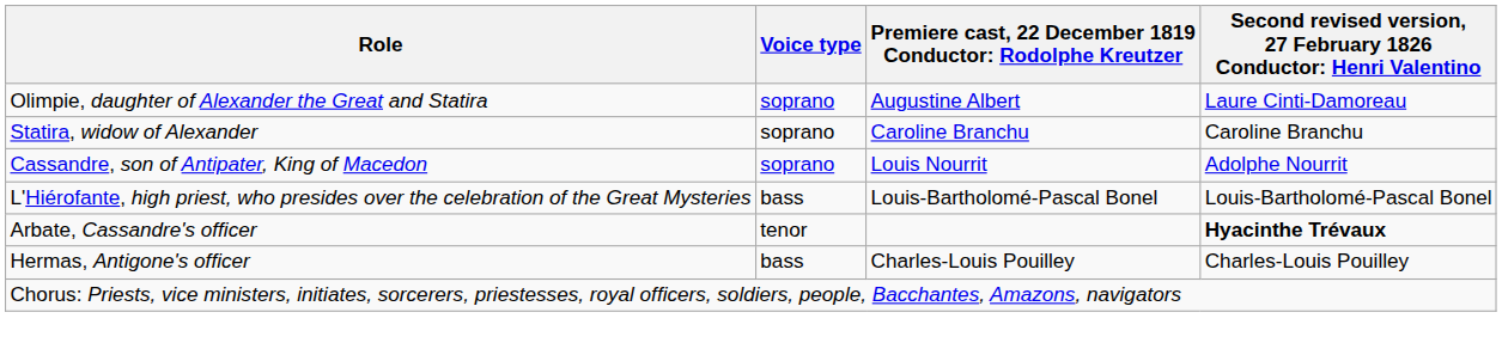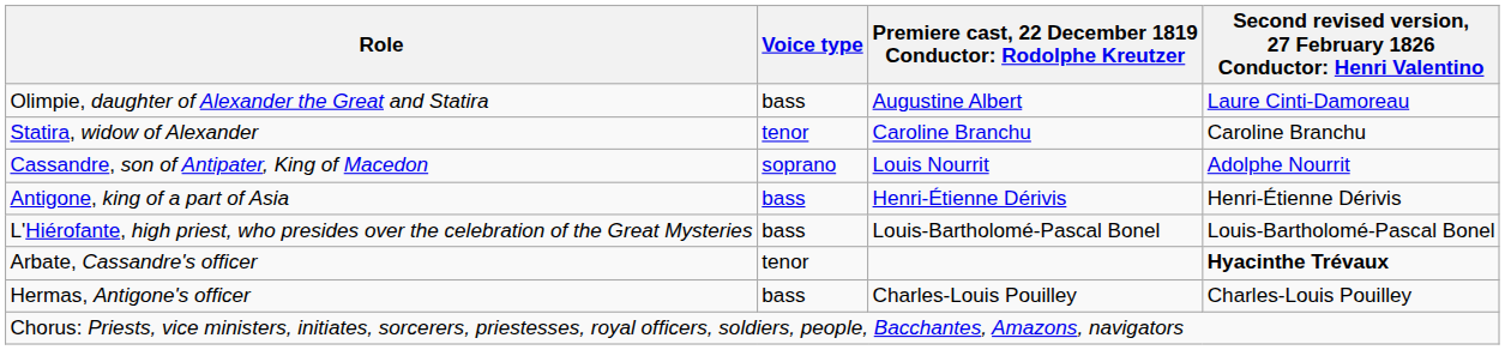Olimpie, daughter of Alexander the Great and Statira | Voice type: soprano -> bass
Statira, widow of Alexander | Voice type: soprano -> tenor
+ row: Antigone, king of a part of Asia | bass | Henri-Étienne Dérivis | Henri-Étienne Dérivis
